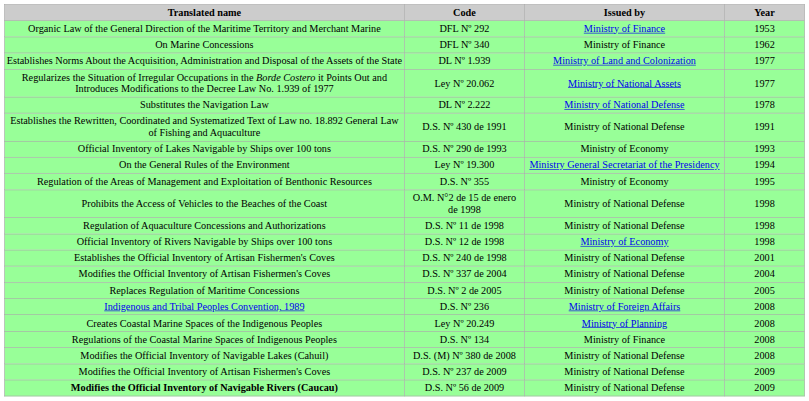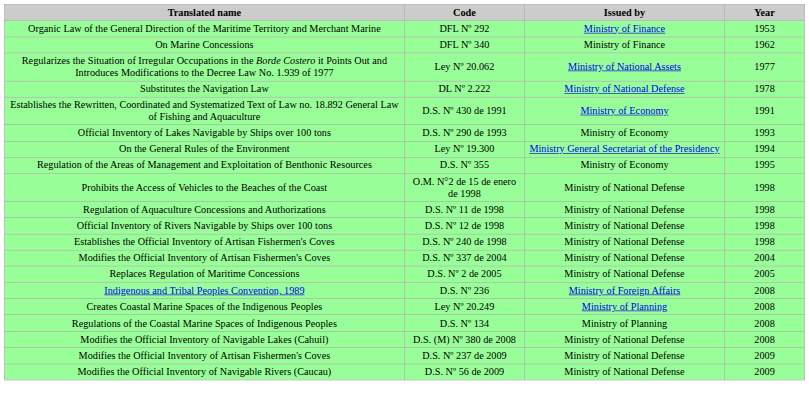- row: Establishes Norms About the Acquisition, Administration and Disposal of the Assets of the State | DL Nº 1.939 | Ministry of Land and Colonization | 1977
D.S. Nº 430 de 1991 | Issued by: Ministry of National Defense -> Ministry of Economy
D.S. Nº 12 de 1998 | Issued by: Ministry of Economy -> Ministry of National Defense
D.S. Nº 240 de 1998 | Year: 2001 -> 1998
D.S. Nº 134 | Issued by: Ministry of Finance -> Ministry of Planning
D.S. Nº 56 de 2009 | Translated name: bold -> normal
